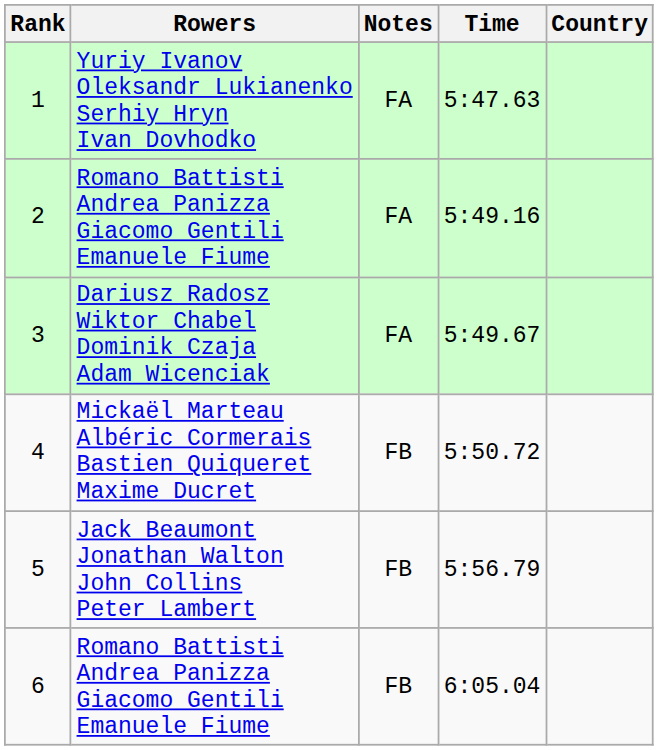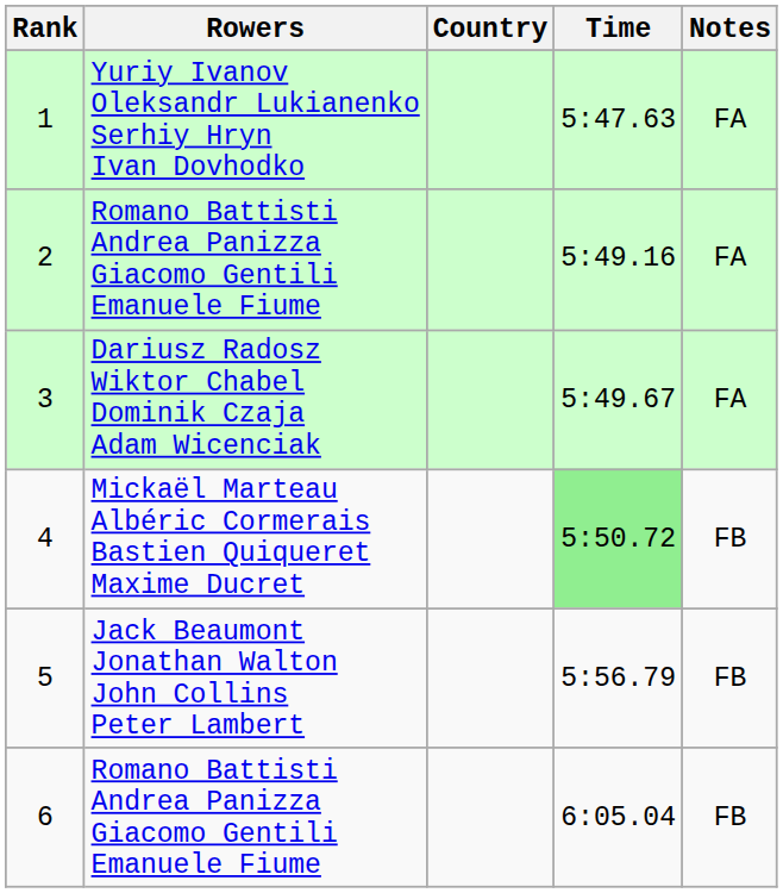columns swapped: Country <-> Notes
4 | Time: no background -> lightgreen background
